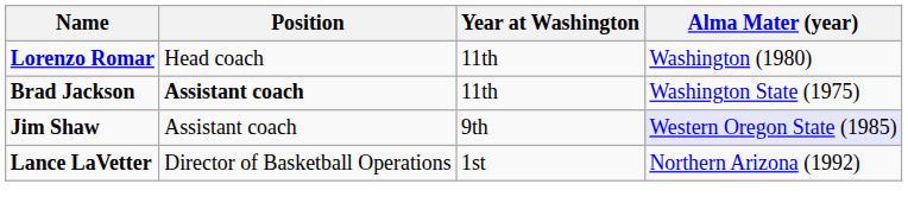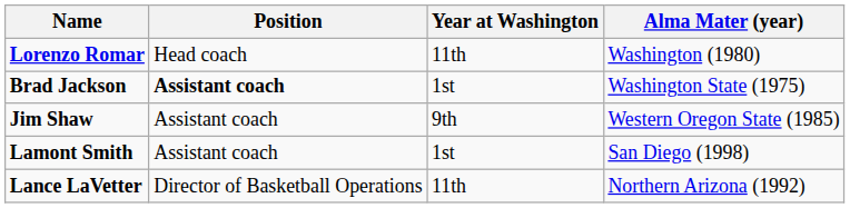Brad Jackson | Year at Washington: 11th -> 1st
Jim Shaw | Alma Mater (year): lavender background -> no background
+ row: Lamont Smith | Assistant coach | 1st | San Diego (1998)
Lance LaVetter | Year at Washington: 1st -> 11th
